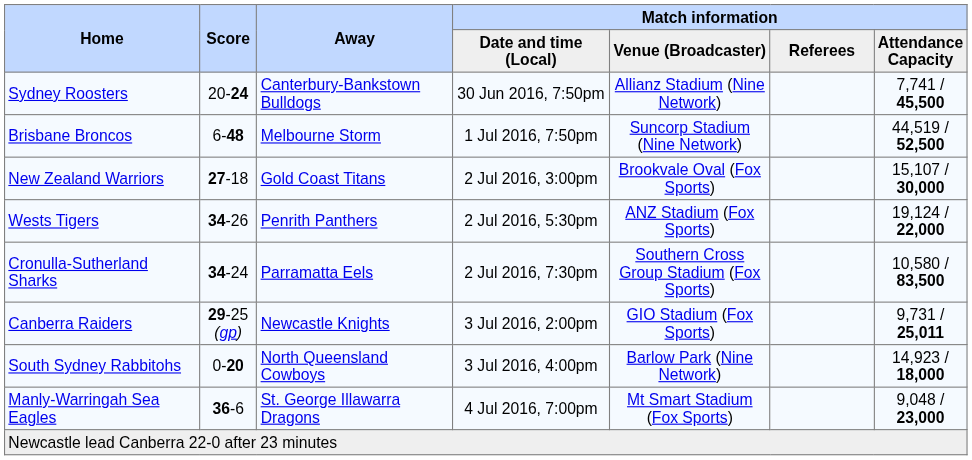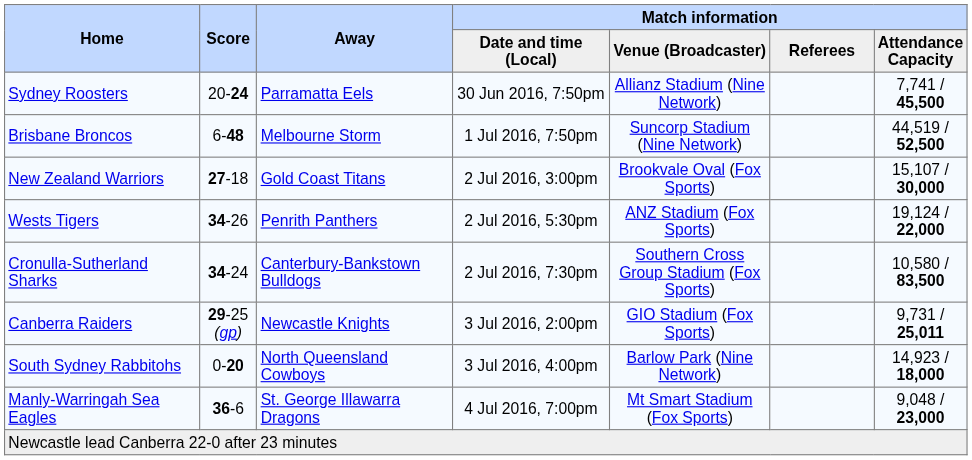Sydney Roosters | Away: Canterbury-Bankstown Bulldogs -> Parramatta Eels
Cronulla-Sutherland Sharks | Away: Parramatta Eels -> Canterbury-Bankstown Bulldogs
